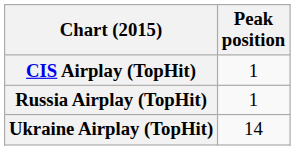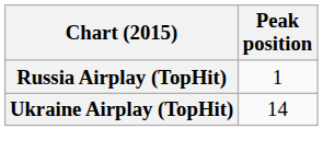- row: CIS Airplay (TopHit) | 1
